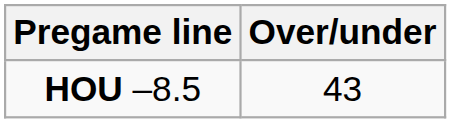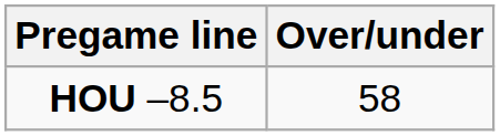HOU –8.5 | Over/under: 43 -> 58
